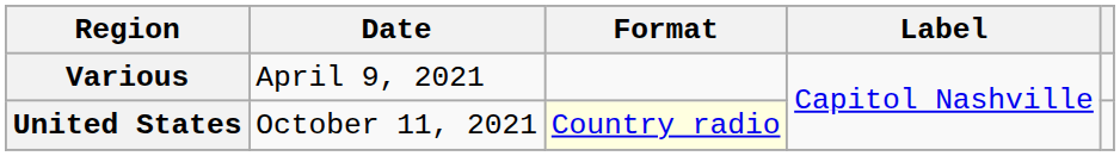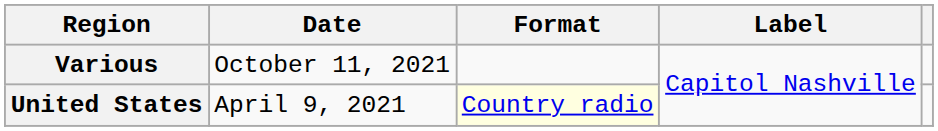Various | Date: April 9, 2021 -> October 11, 2021
United States | Date: October 11, 2021 -> April 9, 2021
